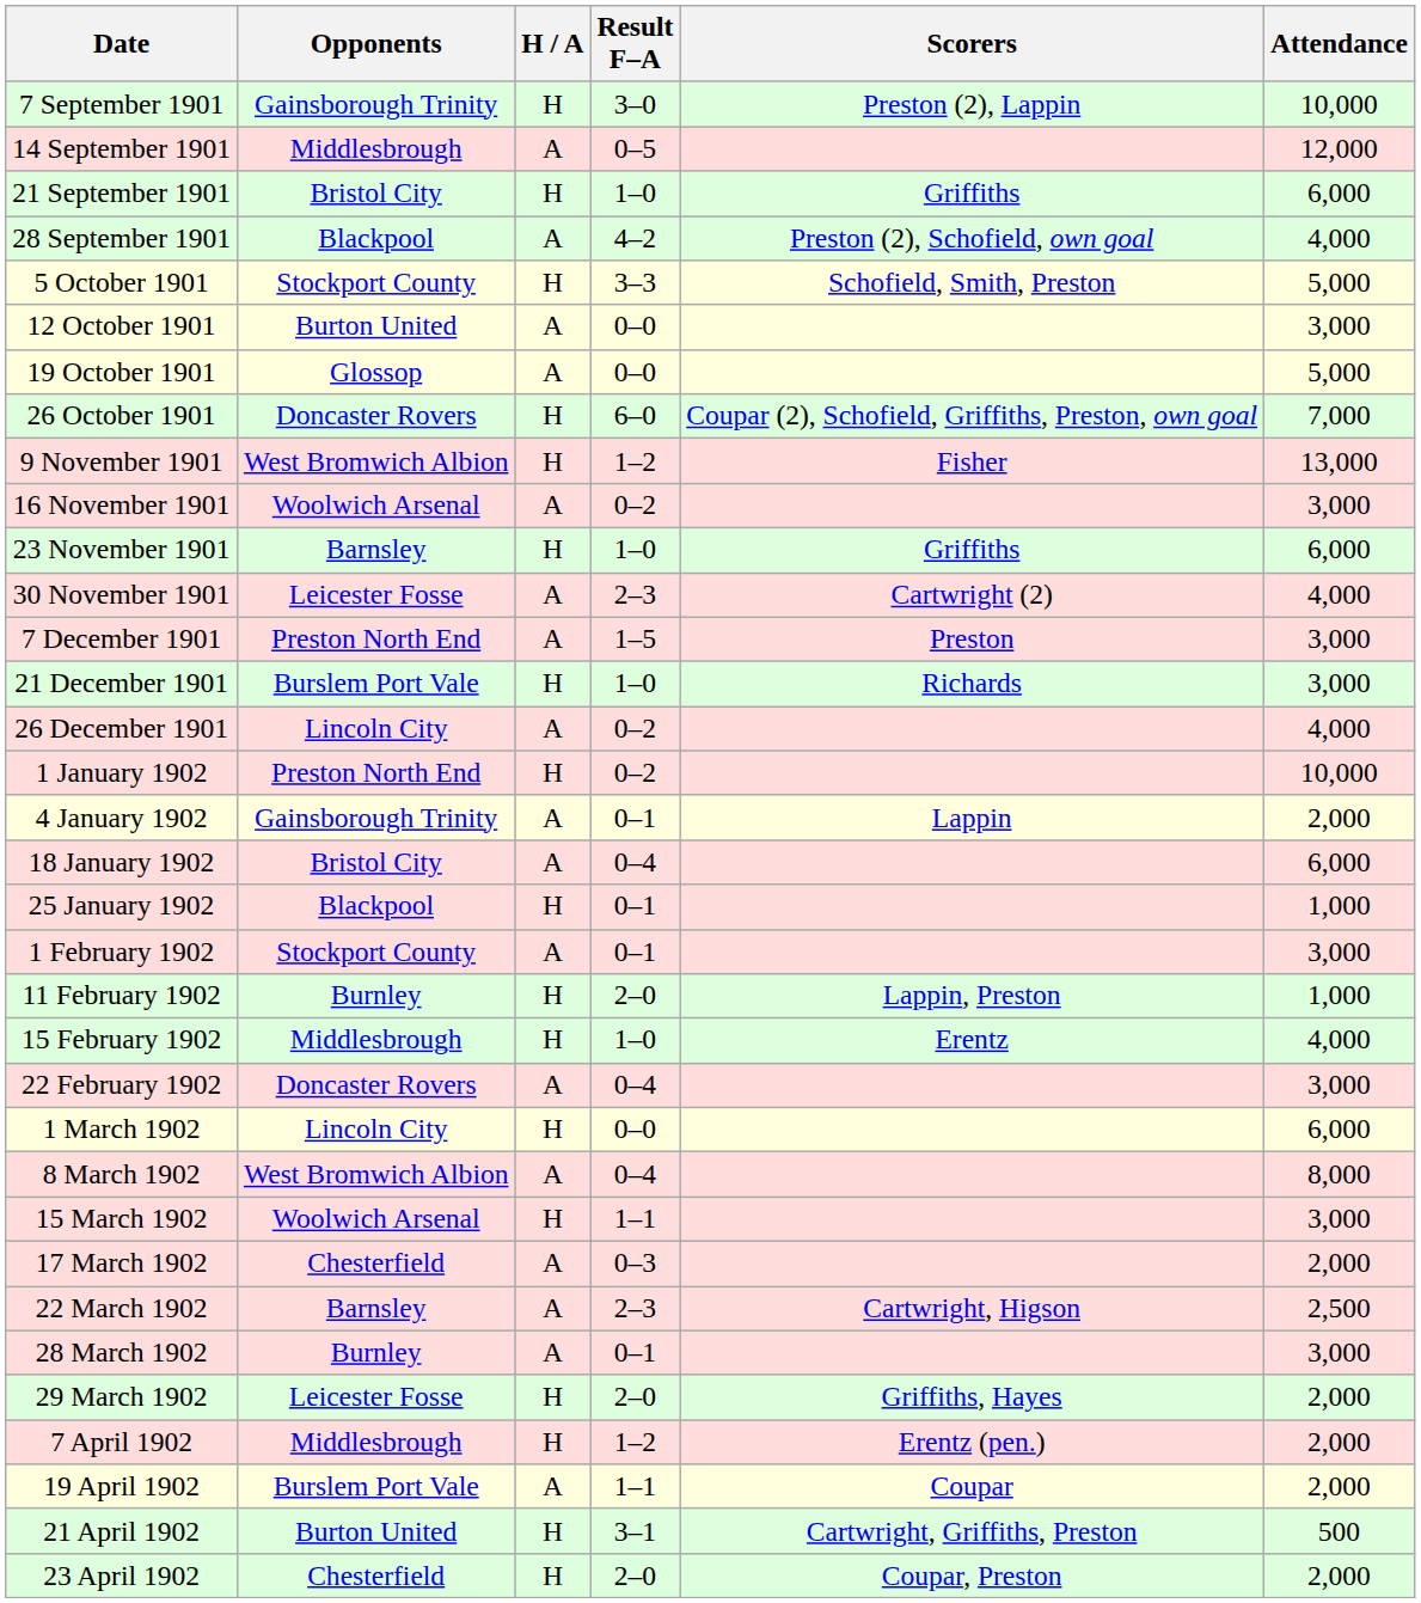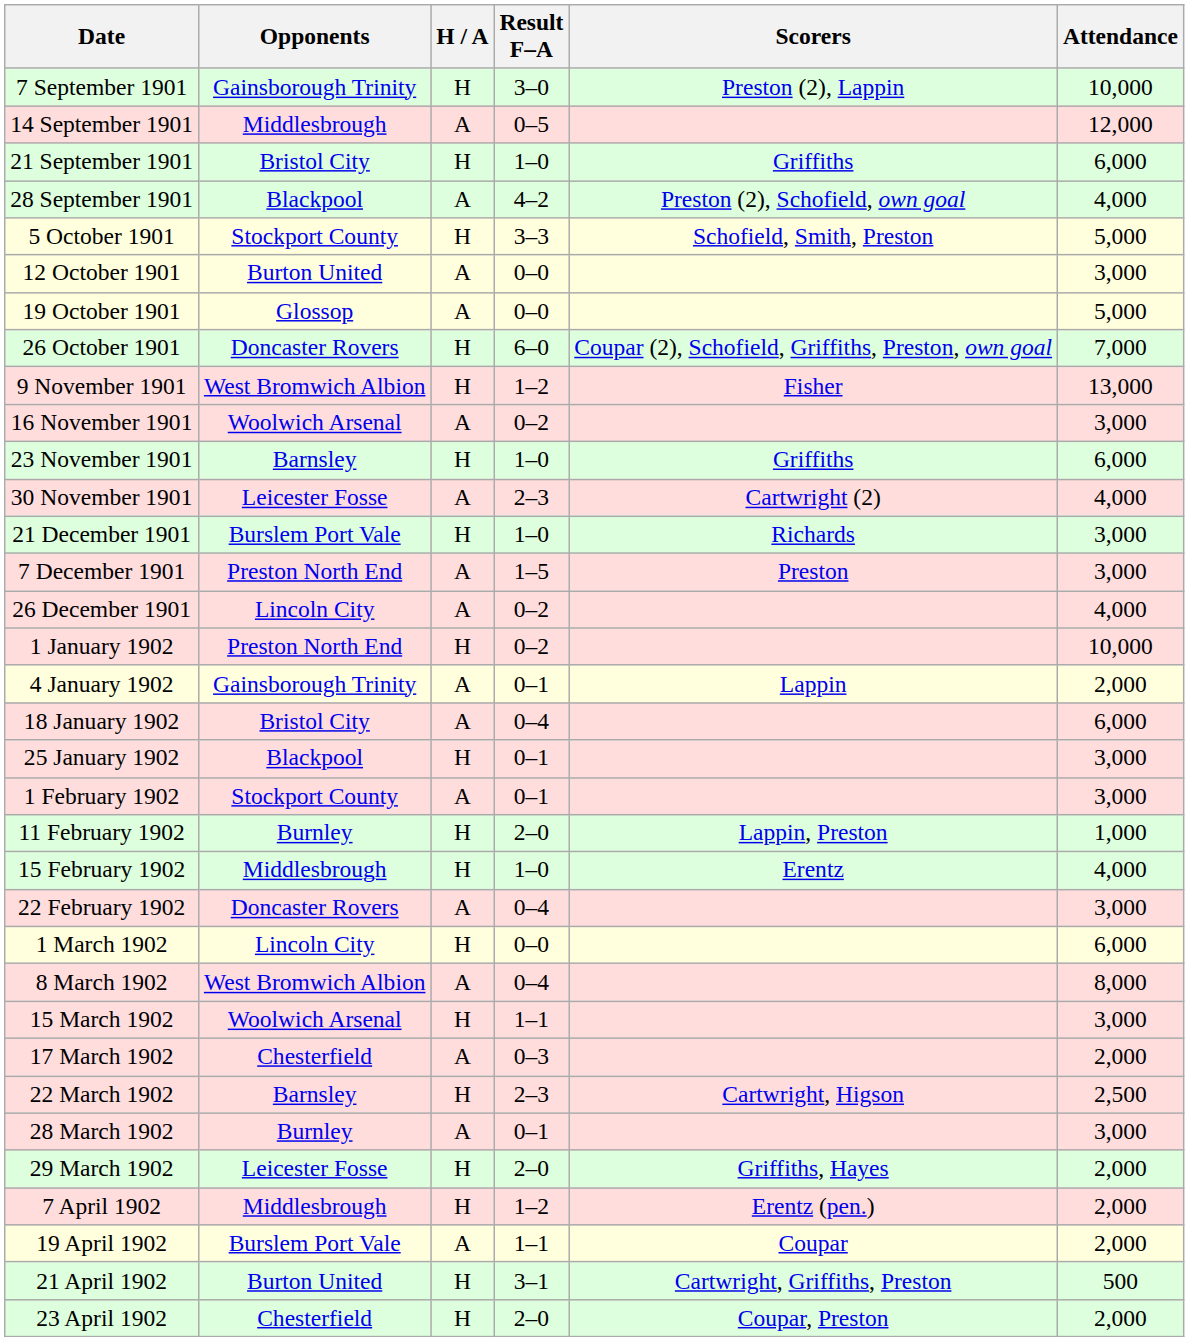rows swapped: 7 December 1901 <-> 21 December 1901
25 January 1902 | Attendance: 1,000 -> 3,000
22 March 1902 | H / A: A -> H
